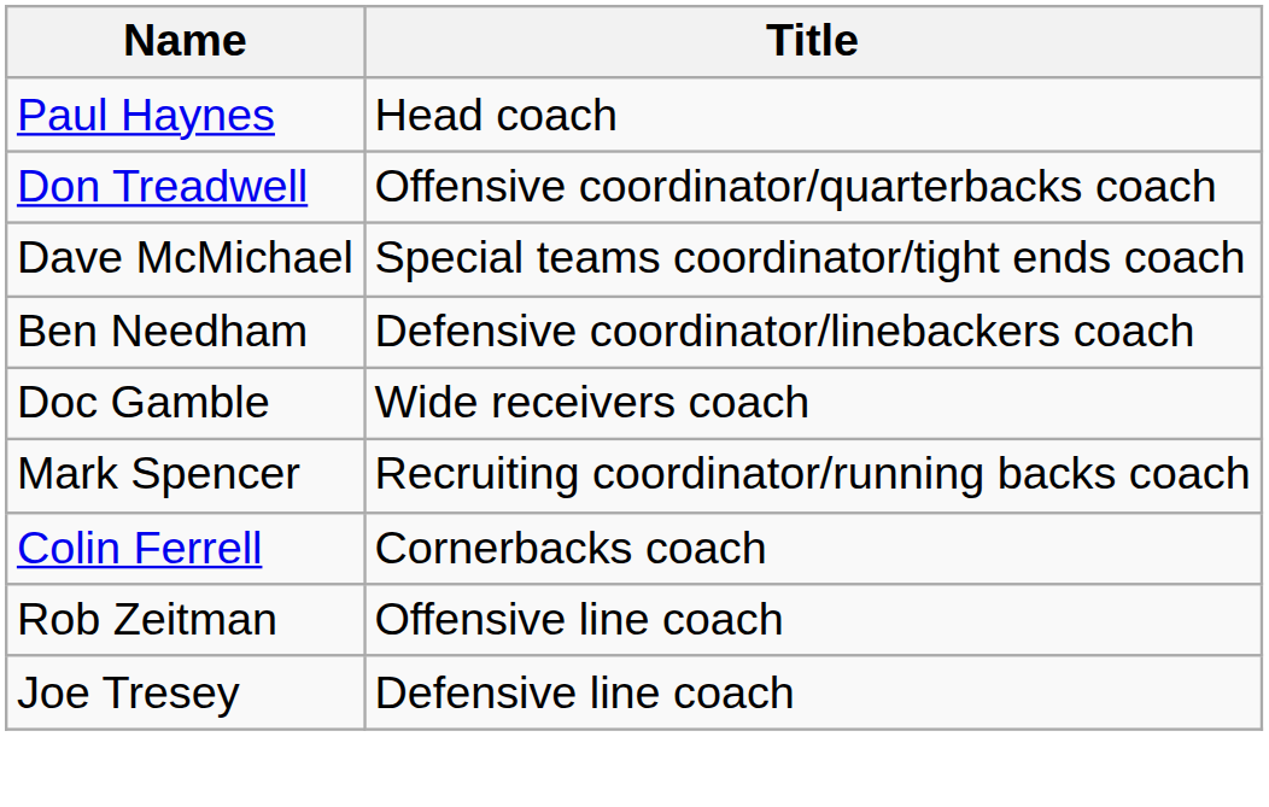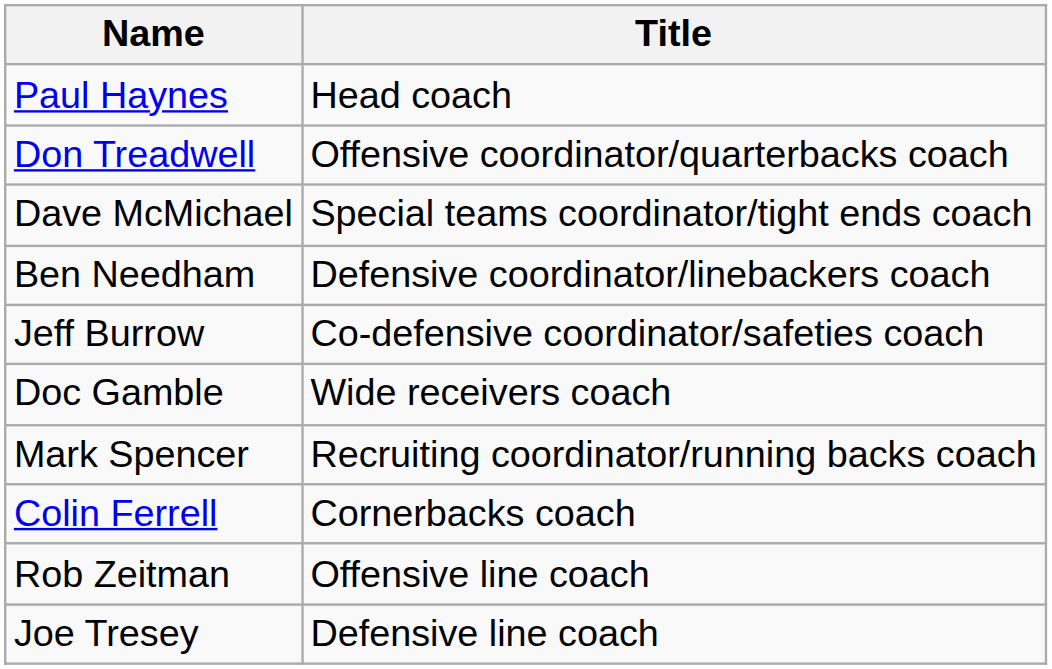+ row: Jeff Burrow | Co-defensive coordinator/safeties coach
